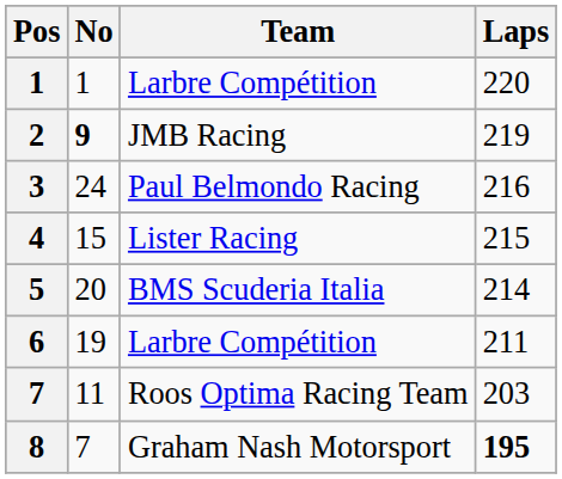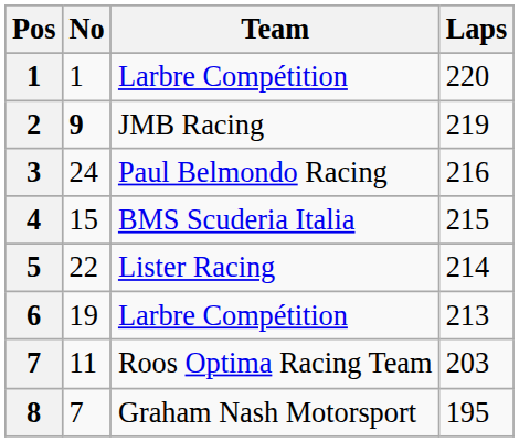4 | Team: Lister Racing -> BMS Scuderia Italia
5 | No: 20 -> 22
5 | Team: BMS Scuderia Italia -> Lister Racing
6 | Laps: 211 -> 213
8 | Laps: bold -> normal
